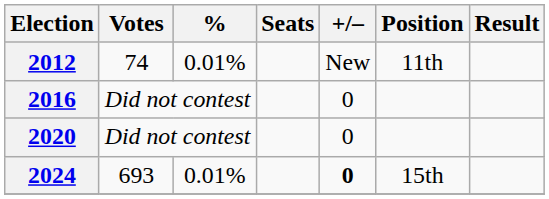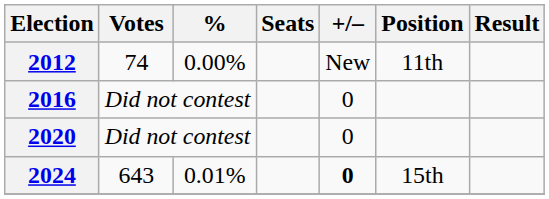2012 | %: 0.01% -> 0.00%
2024 | Votes: 693 -> 643
